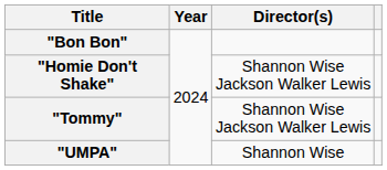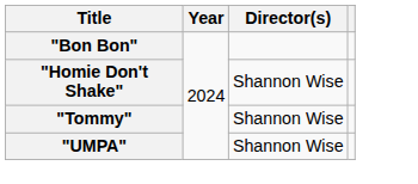"Homie Don't Shake" | Director(s): Shannon Wise Jackson Walker Lewis -> Shannon Wise
"Tommy" | Director(s): Shannon Wise Jackson Walker Lewis -> Shannon Wise
